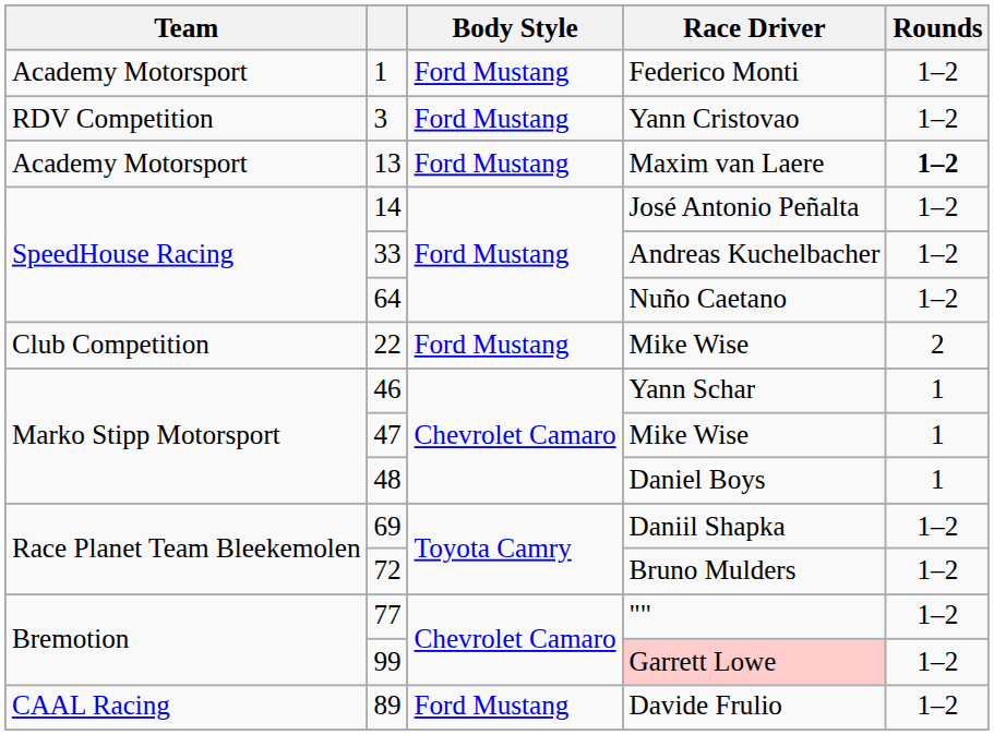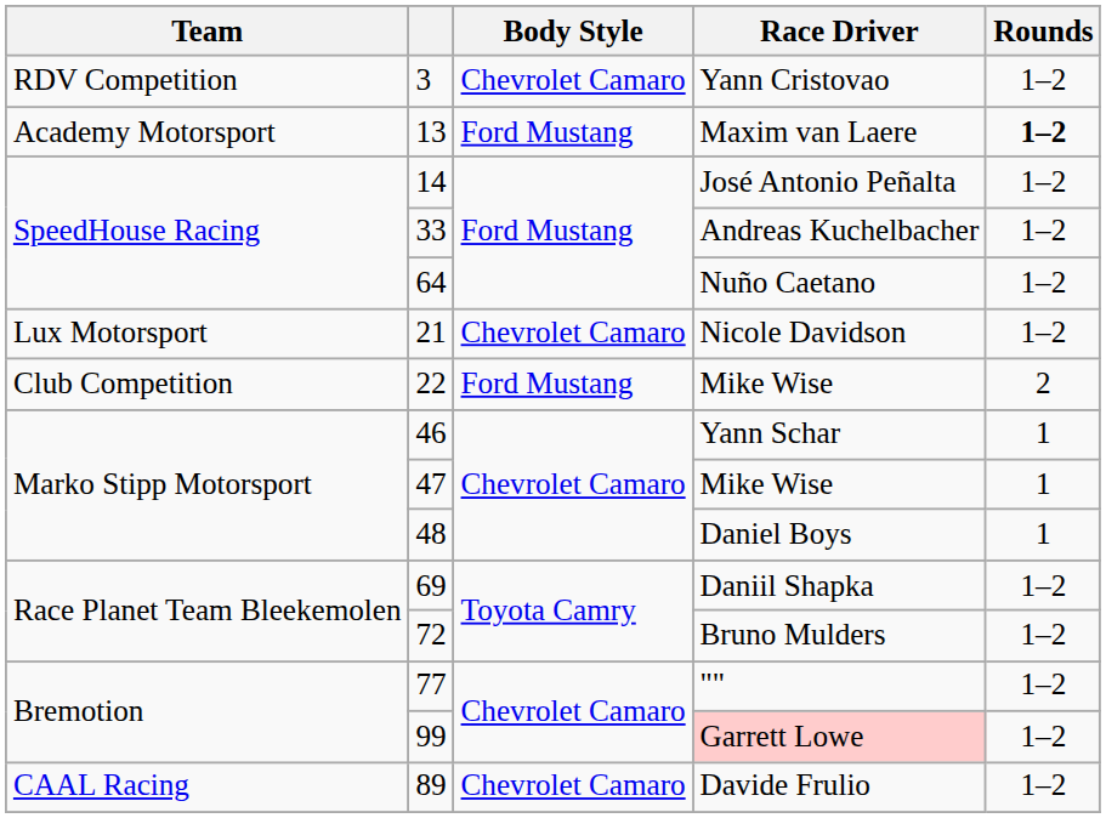- row: Academy Motorsport | 1 | Ford Mustang | Federico Monti | 1–2
Yann Cristovao | Body Style: Ford Mustang -> Chevrolet Camaro
+ row: Lux Motorsport | 21 | Chevrolet Camaro | Nicole Davidson | 1–2
Davide Frulio | Body Style: Ford Mustang -> Chevrolet Camaro
